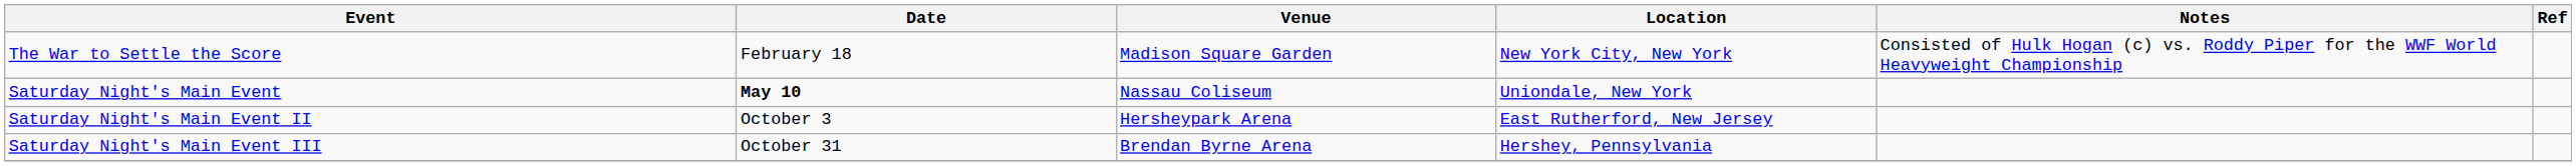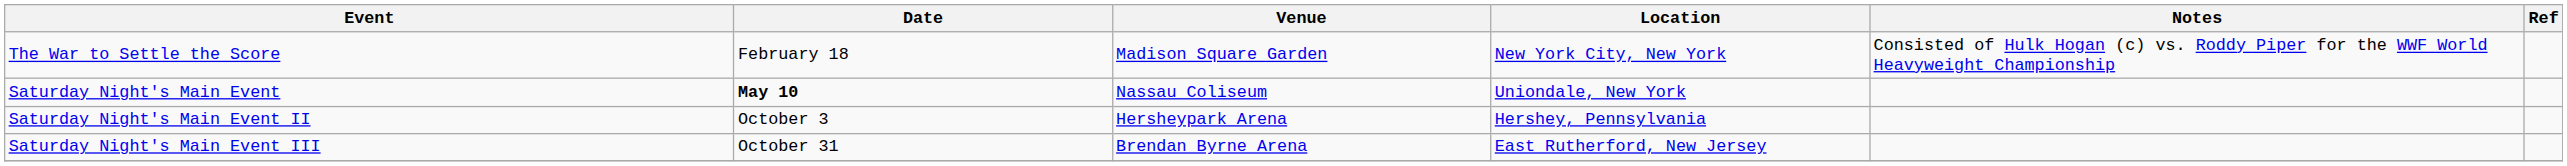Saturday Night's Main Event II | Location: East Rutherford, New Jersey -> Hershey, Pennsylvania
Saturday Night's Main Event III | Location: Hershey, Pennsylvania -> East Rutherford, New Jersey
